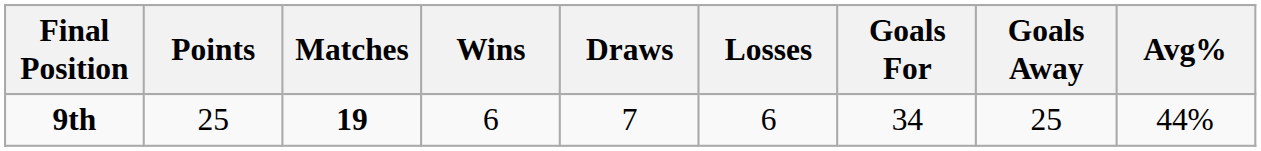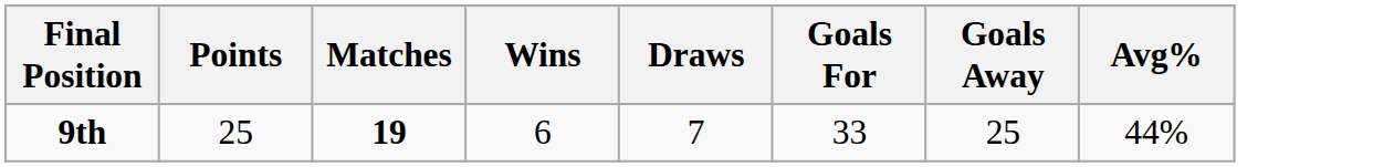- column: Losses | 6
9th | Goals For: 34 -> 33
